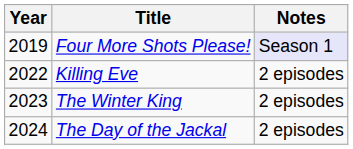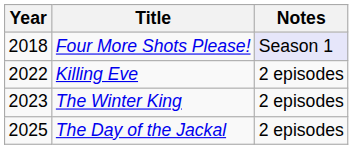Four More Shots Please! | Year: 2019 -> 2018
The Day of the Jackal | Year: 2024 -> 2025
